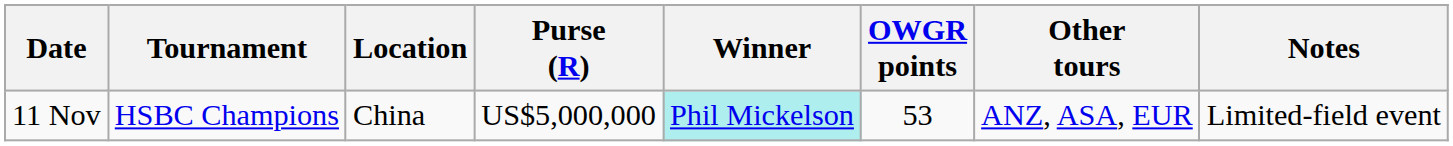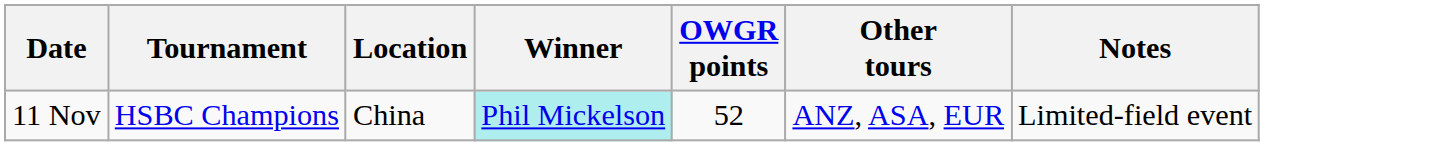- column: Purse (R) | US$5,000,000
11 Nov | OWGR points: 53 -> 52
